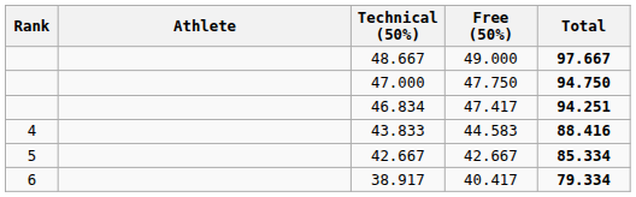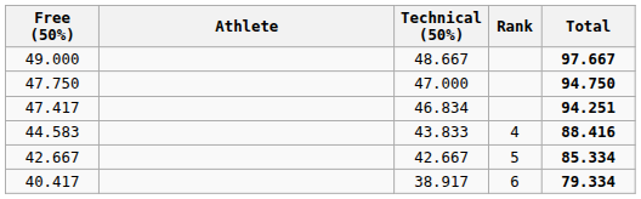columns swapped: Rank <-> Free (50%)
